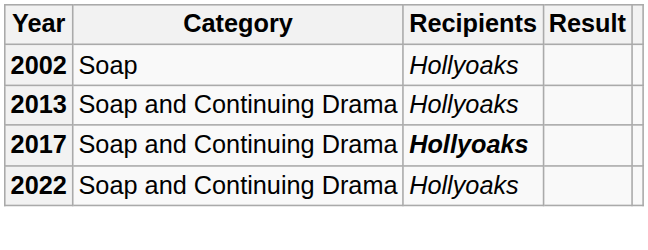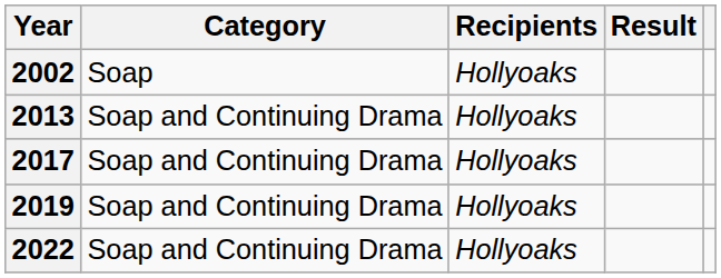2017 | Recipients: bold -> normal
+ row: 2019 | Soap and Continuing Drama | Hollyoaks
